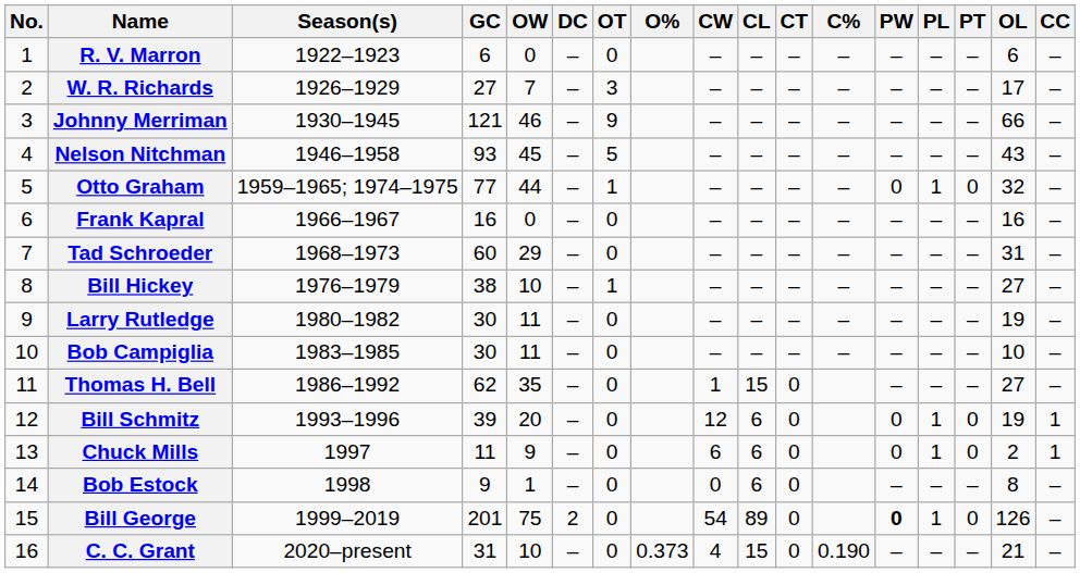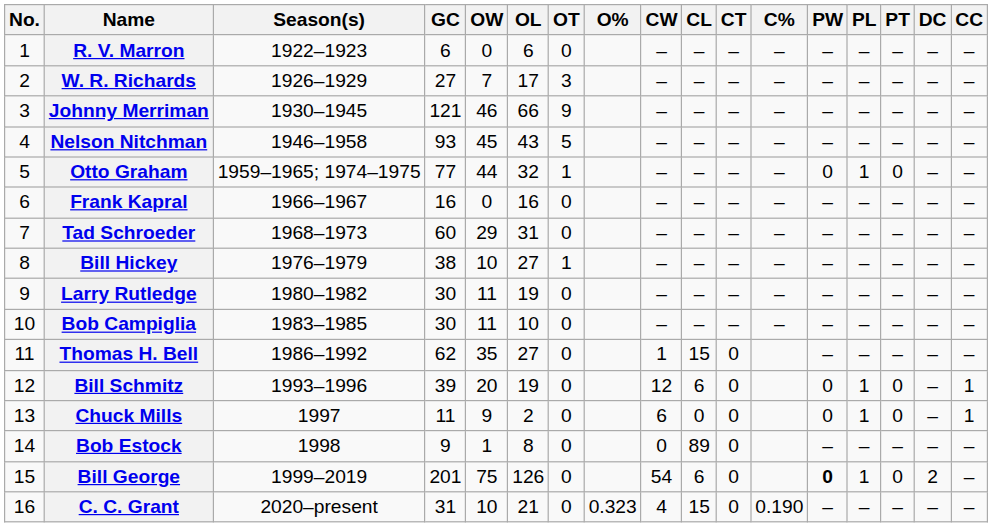columns swapped: OL <-> DC
Chuck Mills | CL: 6 -> 0
Bob Estock | CL: 6 -> 89
Bill George | CL: 89 -> 6
C. C. Grant | O%: 0.373 -> 0.323
